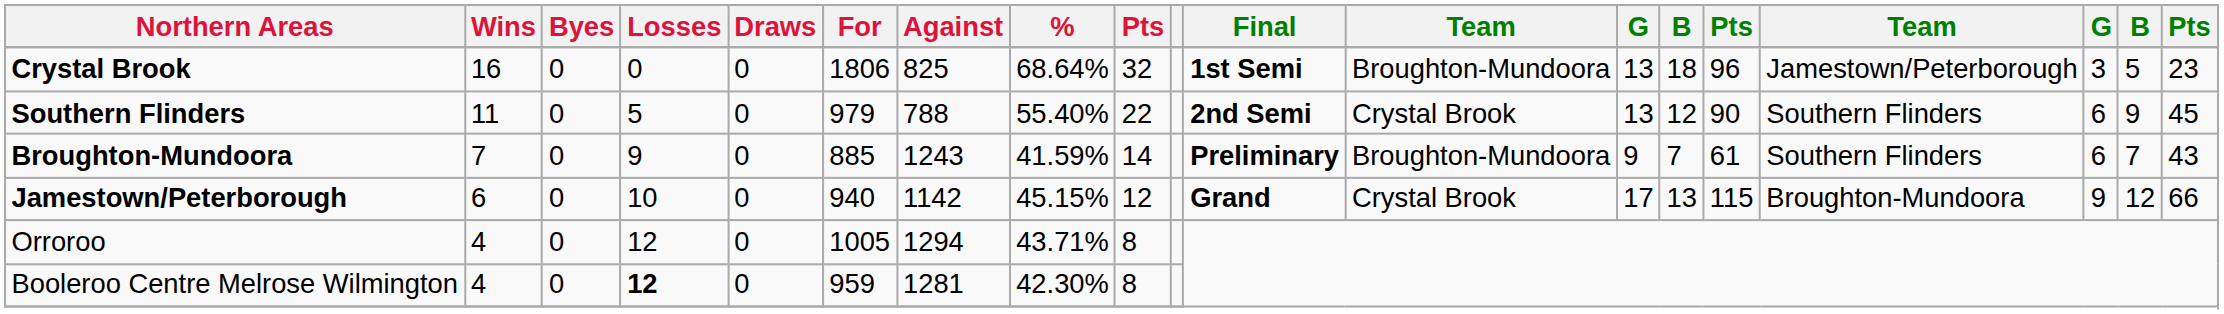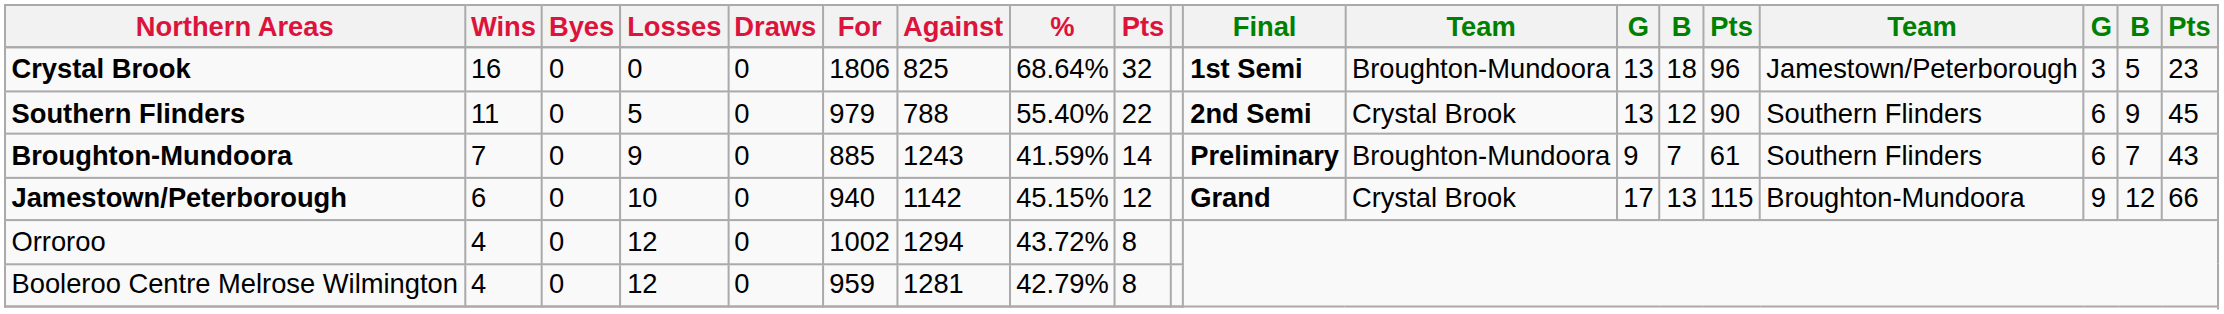Orroroo | For: 1005 -> 1002
Orroroo | %: 43.71% -> 43.72%
Booleroo Centre Melrose Wilmington | Losses: bold -> normal
Booleroo Centre Melrose Wilmington | %: 42.30% -> 42.79%
